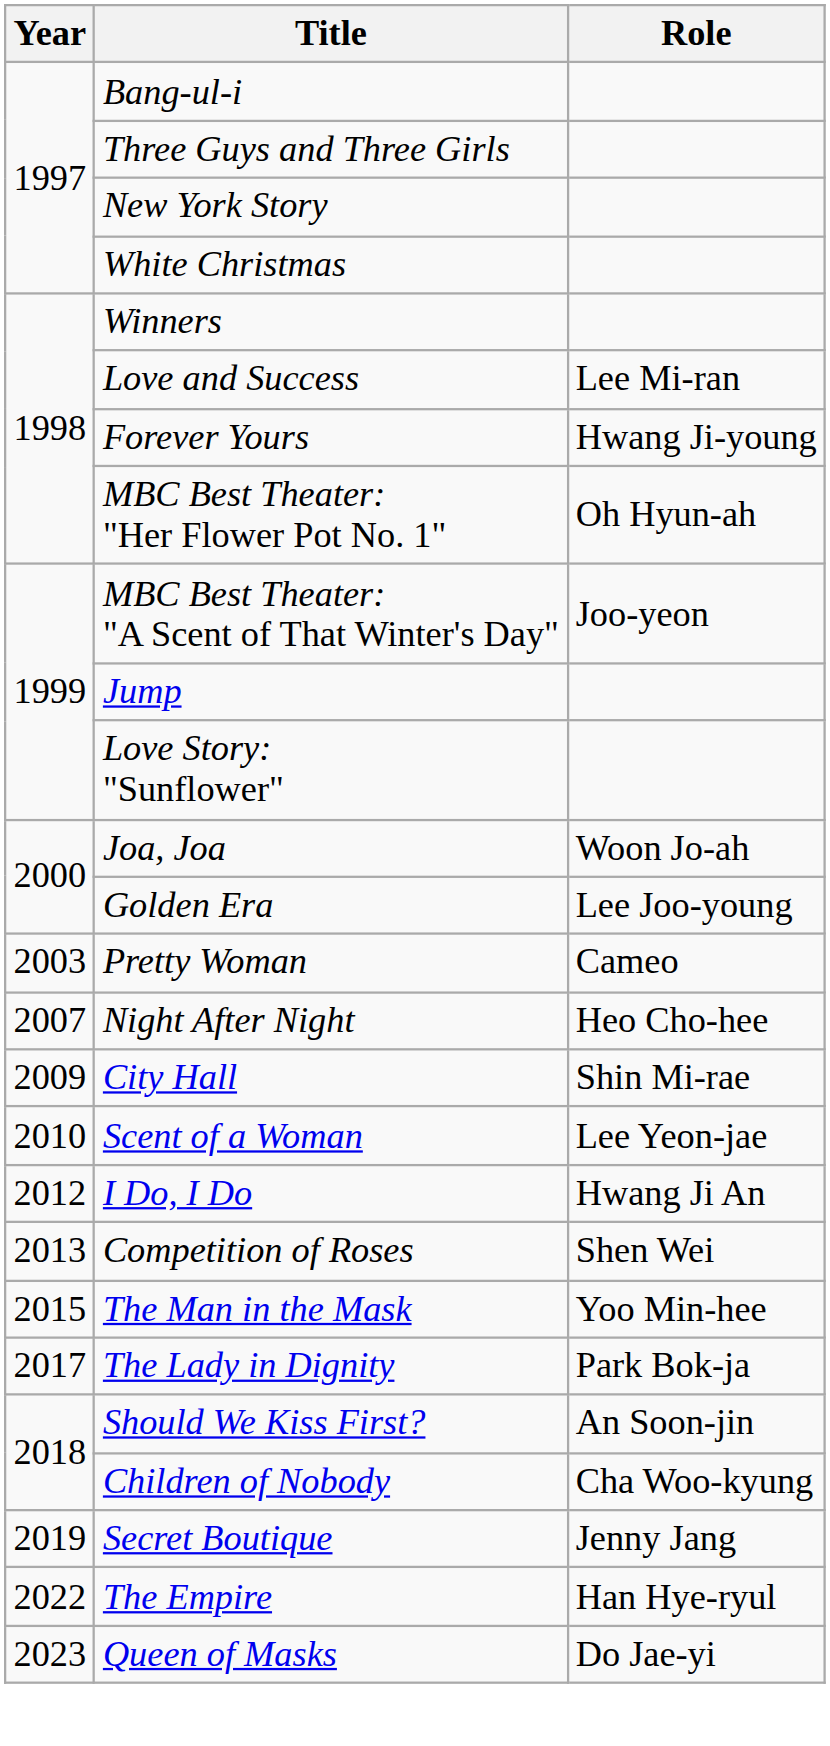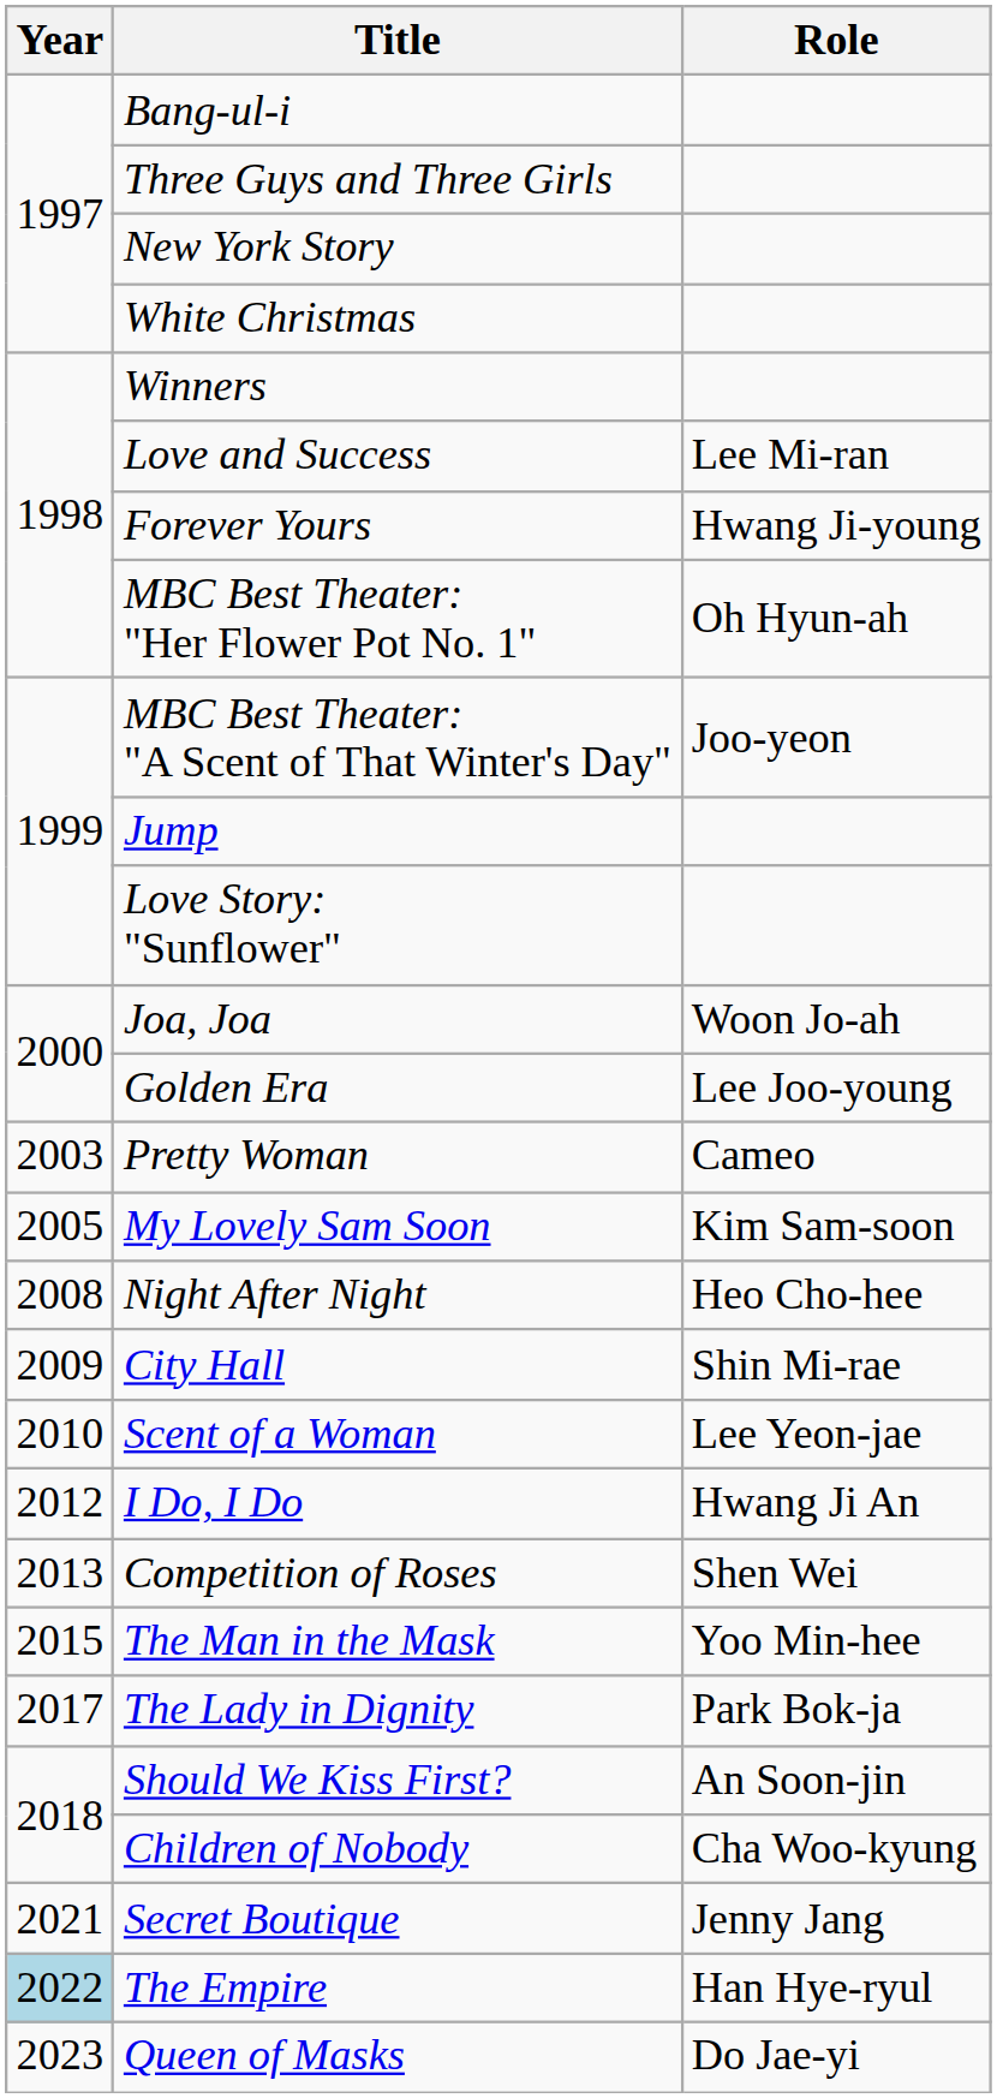+ row: 2005 | My Lovely Sam Soon | Kim Sam-soon
Night After Night | Year: 2007 -> 2008
Secret Boutique | Year: 2019 -> 2021
The Empire | Year: no background -> lightblue background
